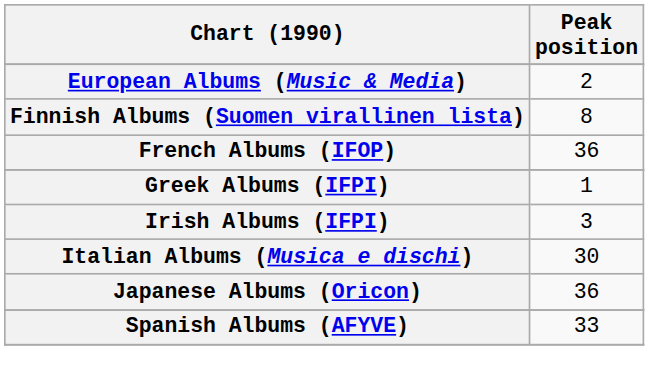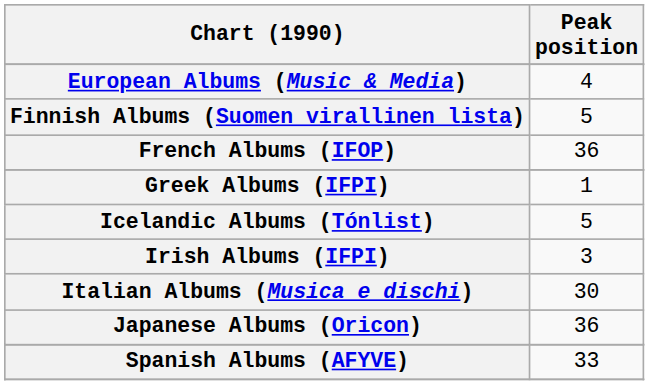European Albums (Music & Media) | Peak position: 2 -> 4
Finnish Albums (Suomen virallinen lista) | Peak position: 8 -> 5
+ row: Icelandic Albums (Tónlist) | 5
